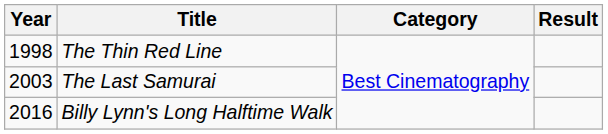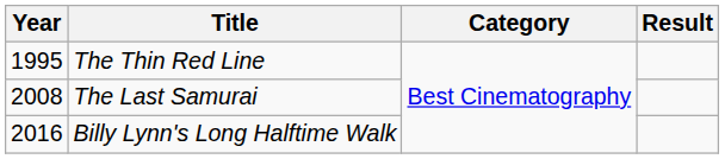The Thin Red Line | Year: 1998 -> 1995
The Last Samurai | Year: 2003 -> 2008
